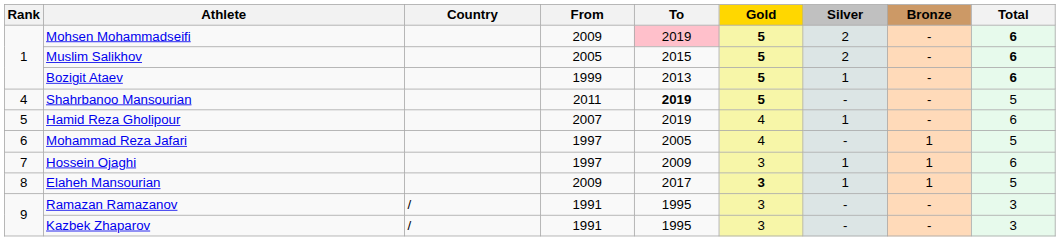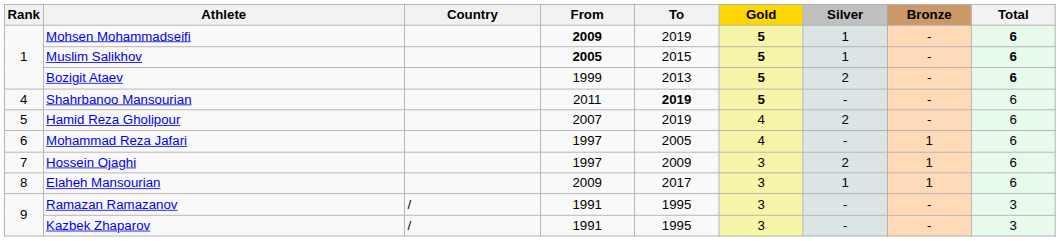Mohsen Mohammadseifi | From: normal -> bold
Mohsen Mohammadseifi | To: pink background -> no background
Mohsen Mohammadseifi | Silver: 2 -> 1
Muslim Salikhov | From: normal -> bold
Muslim Salikhov | Silver: 2 -> 1
Bozigit Ataev | Silver: 1 -> 2
Shahrbanoo Mansourian | Total: 5 -> 6
Hamid Reza Gholipour | Silver: 1 -> 2
Mohammad Reza Jafari | Total: 5 -> 6
Hossein Ojaghi | Silver: 1 -> 2
Elaheh Mansourian | Gold: bold -> normal
Elaheh Mansourian | Total: 5 -> 6
